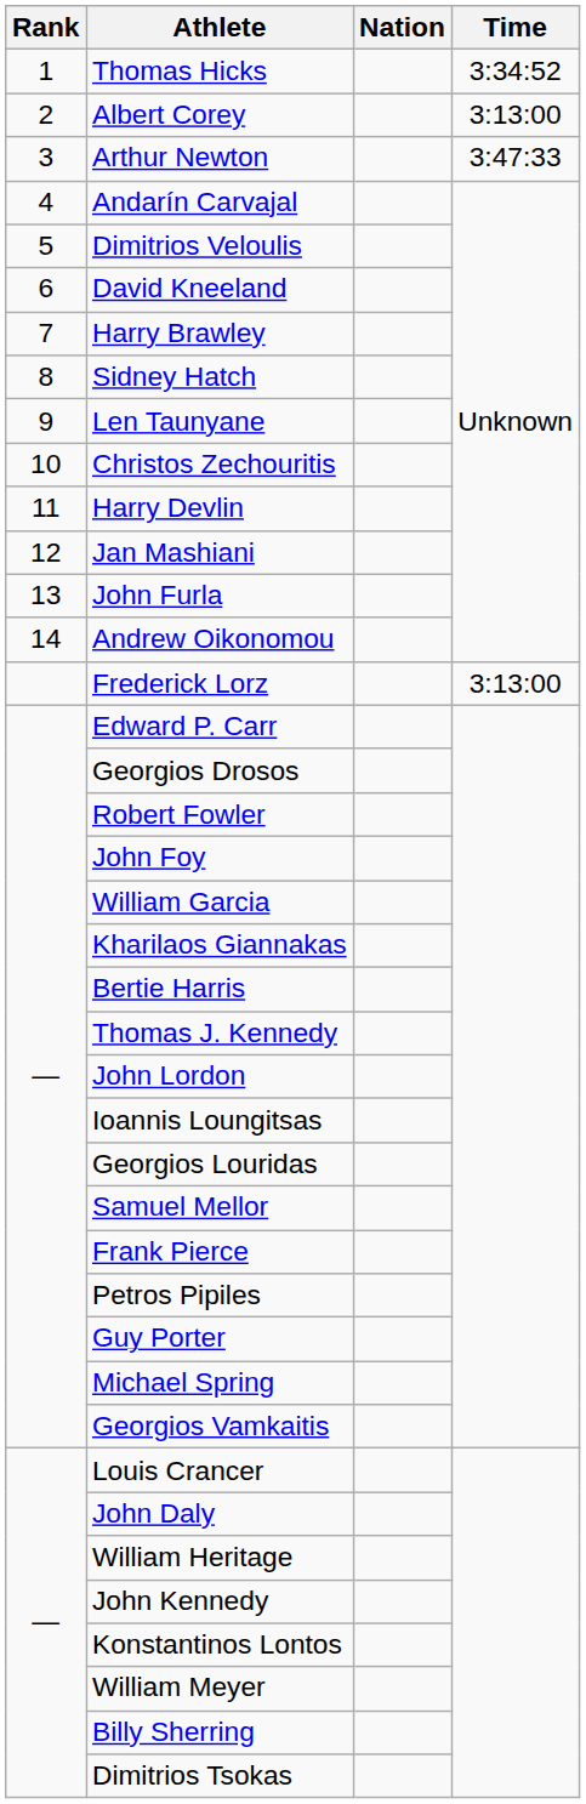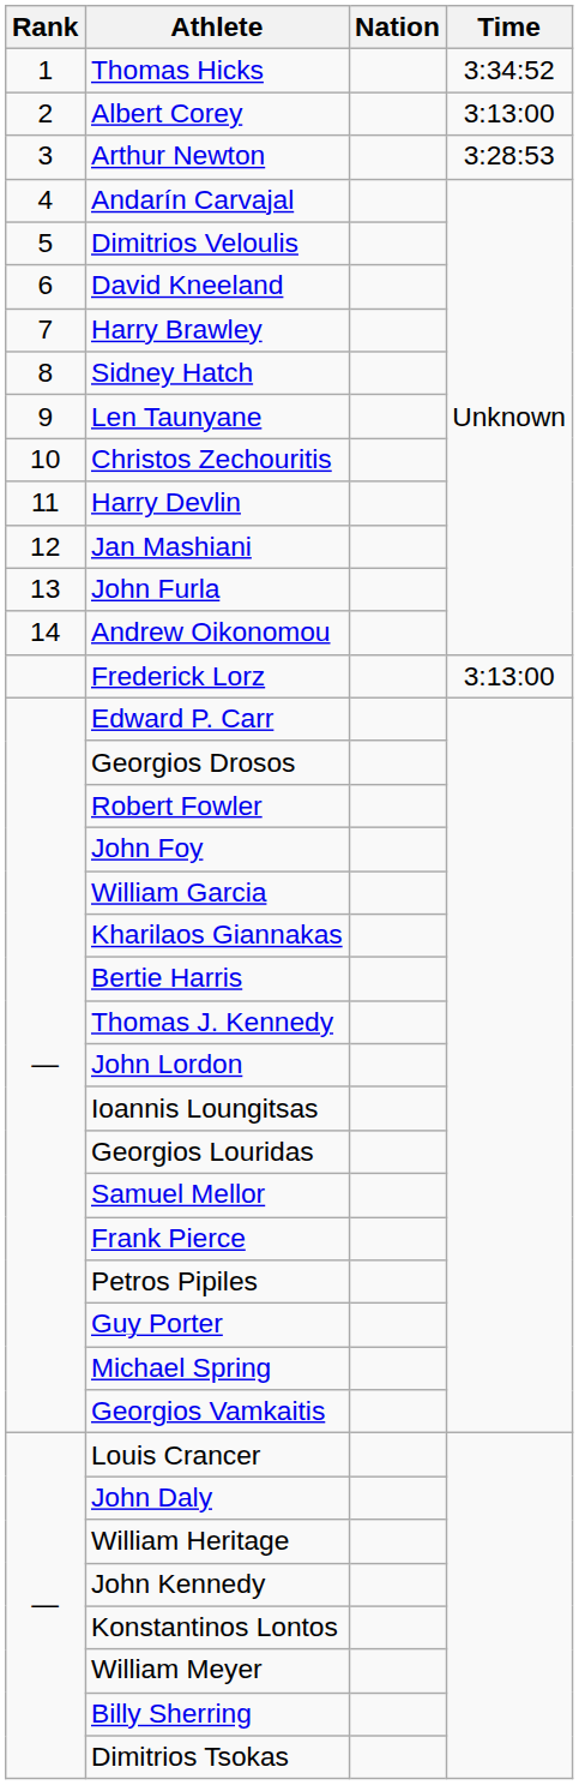Arthur Newton | Time: 3:47:33 -> 3:28:53
